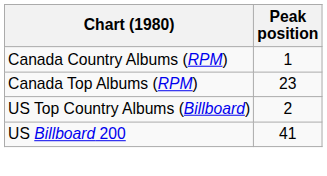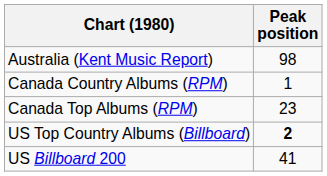+ row: Australia (Kent Music Report) | 98
US Top Country Albums (Billboard) | Peak position: normal -> bold
